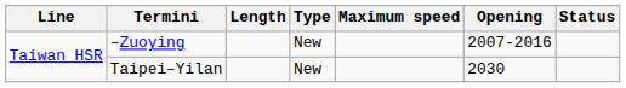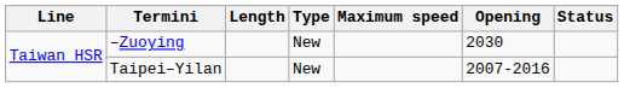–Zuoying | Opening: 2007-2016 -> 2030
Taipei–Yilan | Opening: 2030 -> 2007-2016
